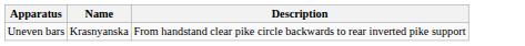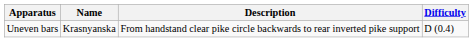+ column: Difficulty | D (0.4)
